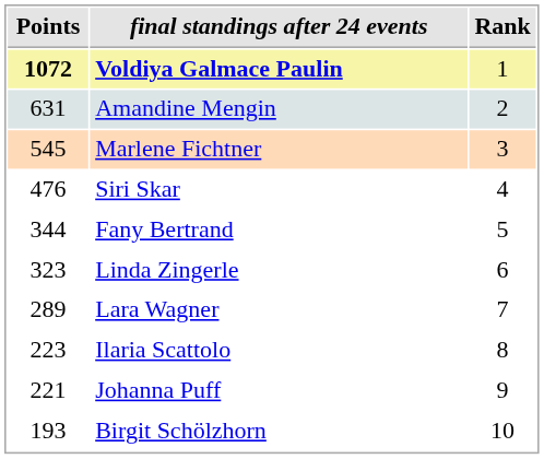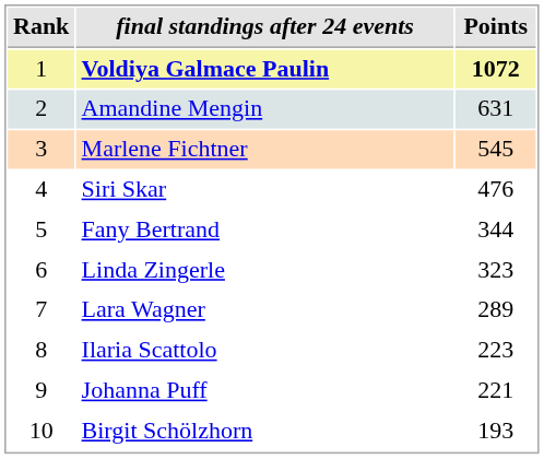columns swapped: Rank <-> Points
